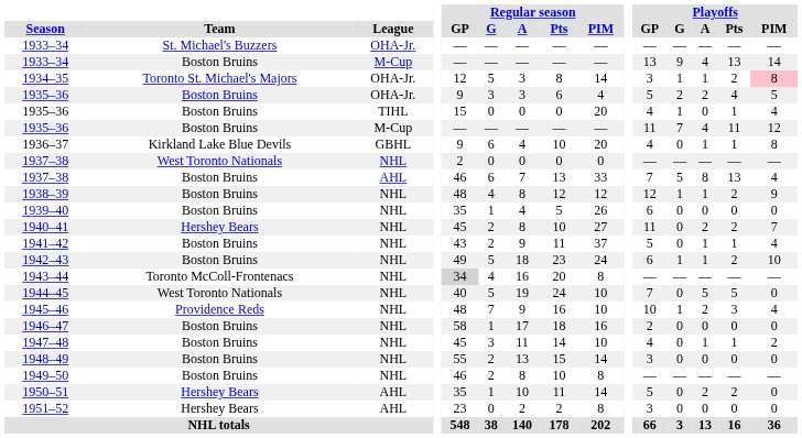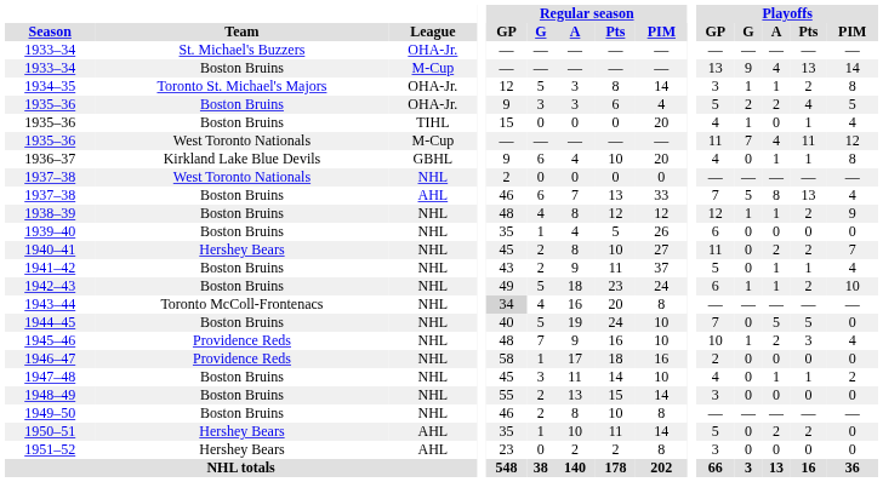1934–35 | Playoffs / PIM: pink background -> no background
1935–36 / M-Cup | Team: Boston Bruins -> West Toronto Nationals
1944–45 | Team: West Toronto Nationals -> Boston Bruins
1946–47 | Team: Boston Bruins -> Providence Reds
